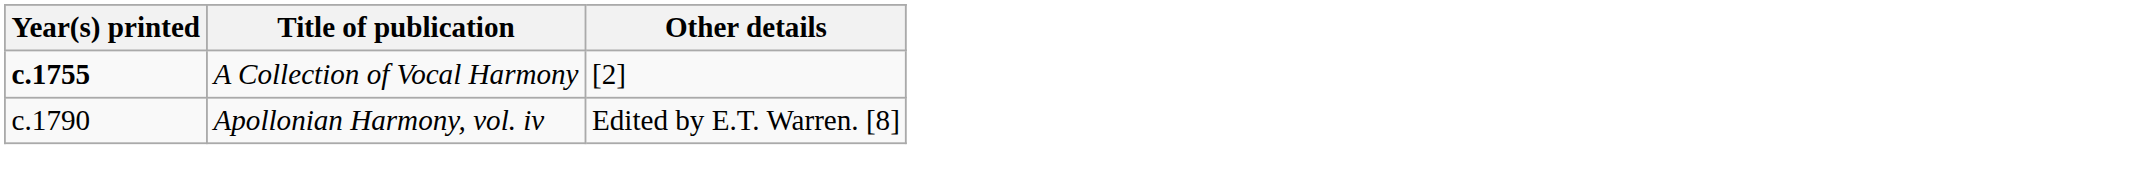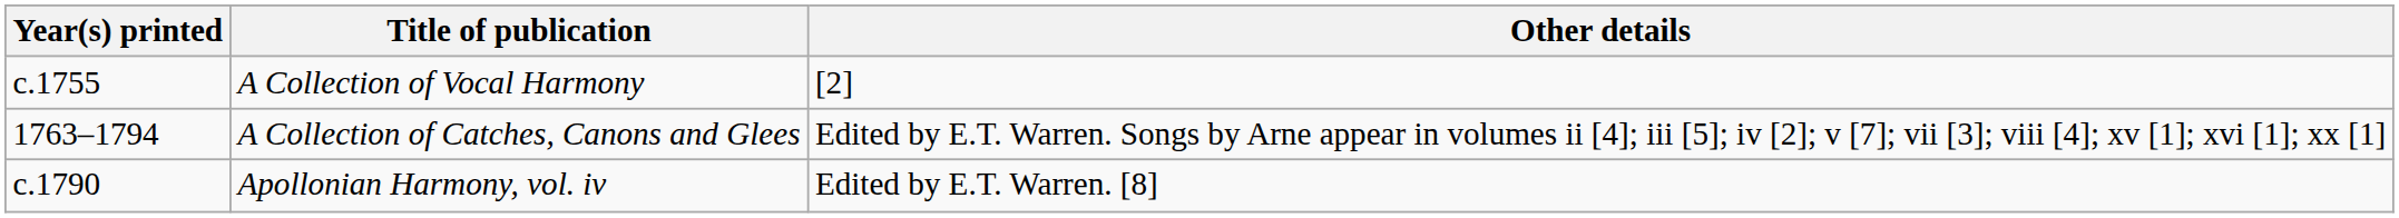A Collection of Vocal Harmony | Year(s) printed: bold -> normal
+ row: 1763–1794 | A Collection of Catches, Canons and Glees | Edited by E.T. Warren. Songs by Arne appear in volumes ii [4]; iii [5]; iv [2]; v [7]; vii [3]; viii [4]; xv [1]; xvi [1]; xx [1]
